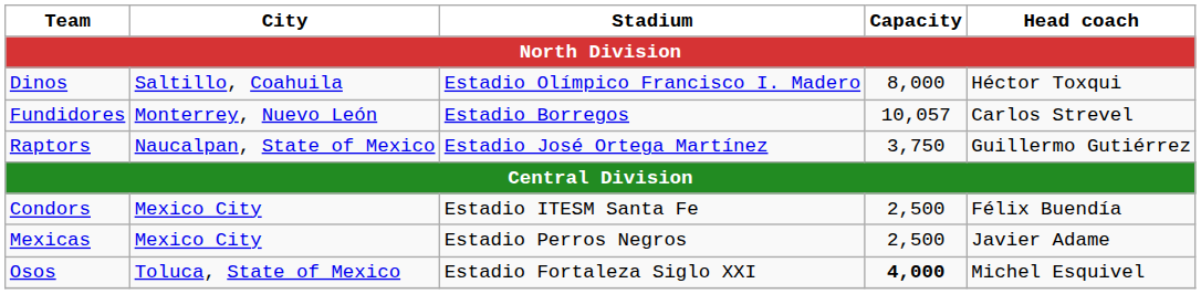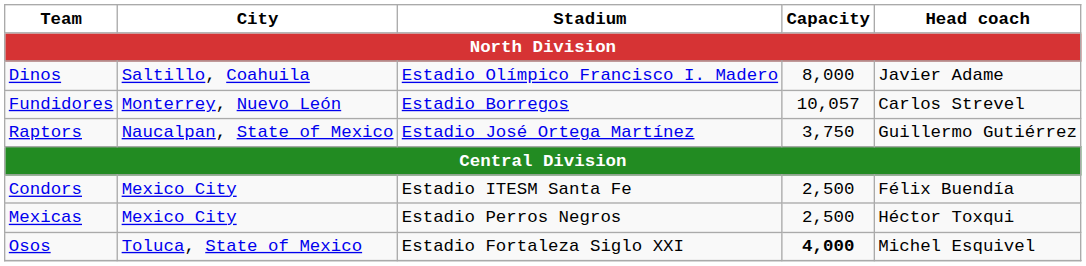Dinos | Head coach: Héctor Toxqui -> Javier Adame
Mexicas | Head coach: Javier Adame -> Héctor Toxqui
